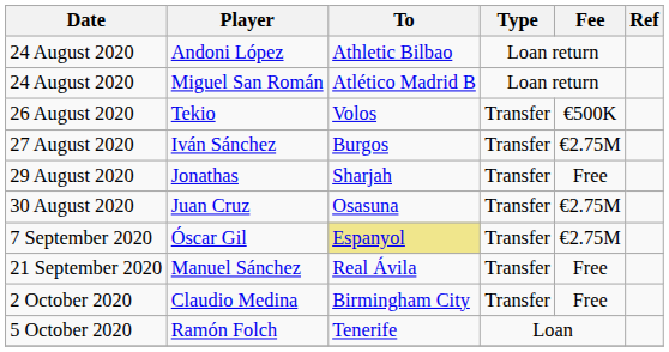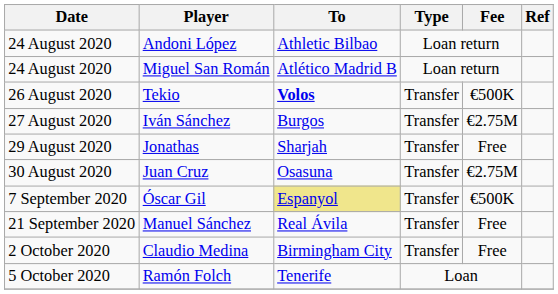Tekio | To: normal -> bold
Óscar Gil | Fee: €2.75M -> €500K
